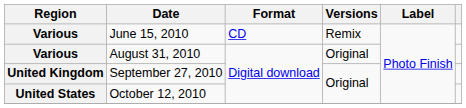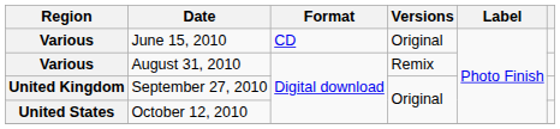June 15, 2010 | Versions: Remix -> Original
August 31, 2010 | Versions: Original -> Remix
